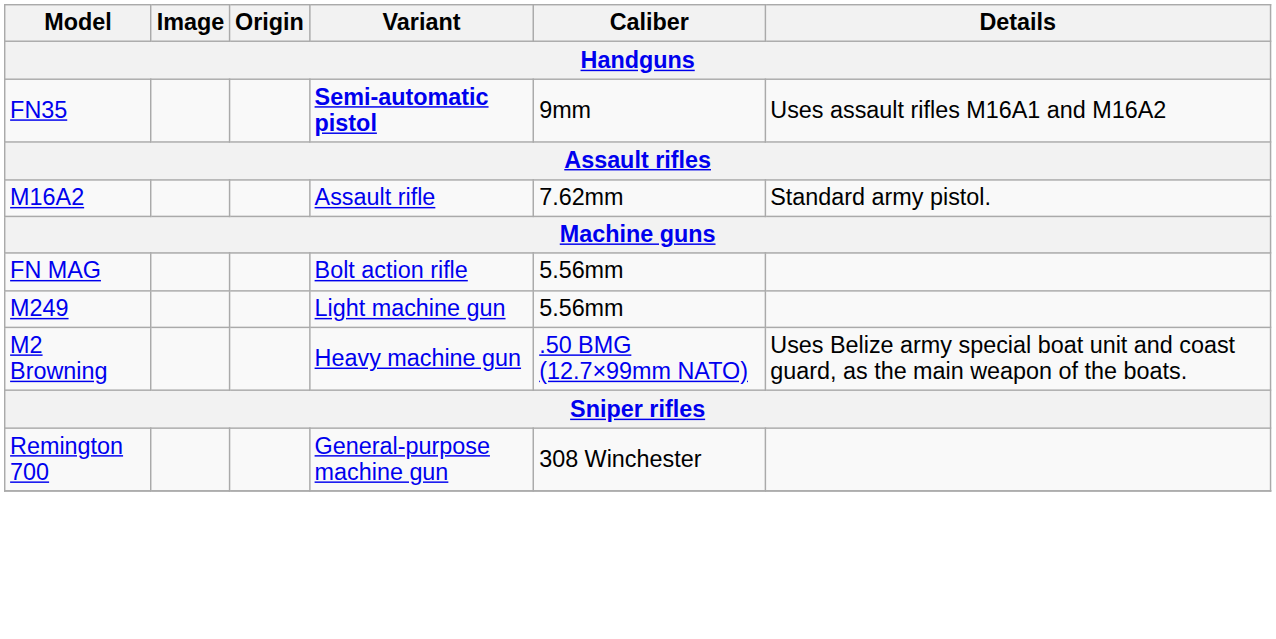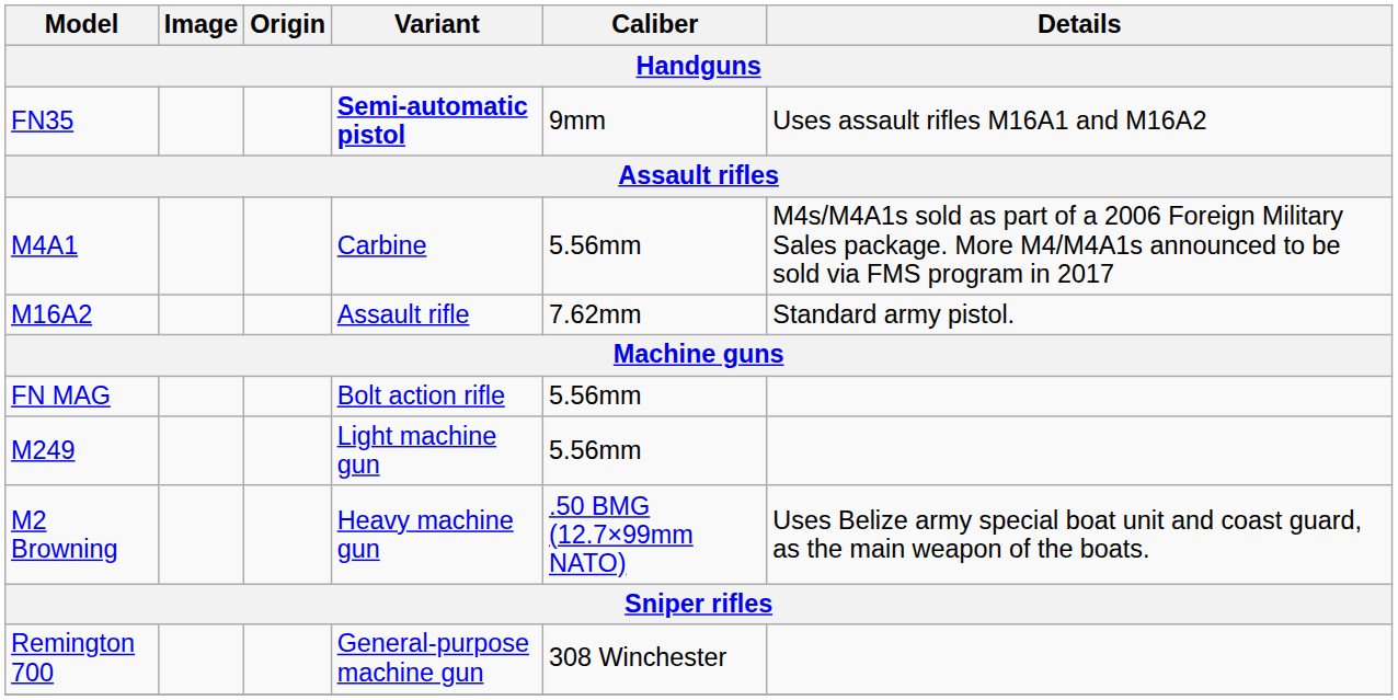+ row: M4A1 | Carbine | 5.56mm | M4s/M4A1s sold as part of a 2006 Foreign Military Sales package. More M4/M4A1s announced to be sold via FMS program in 2017
